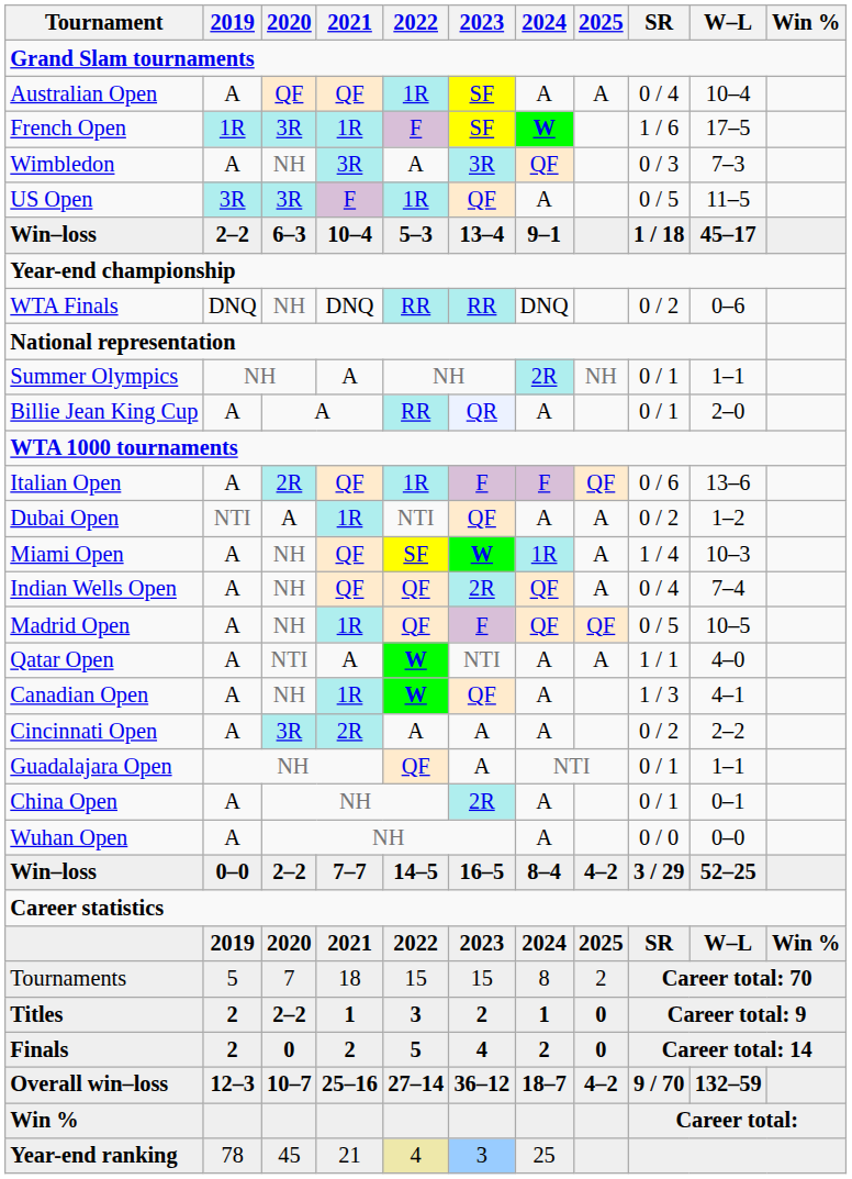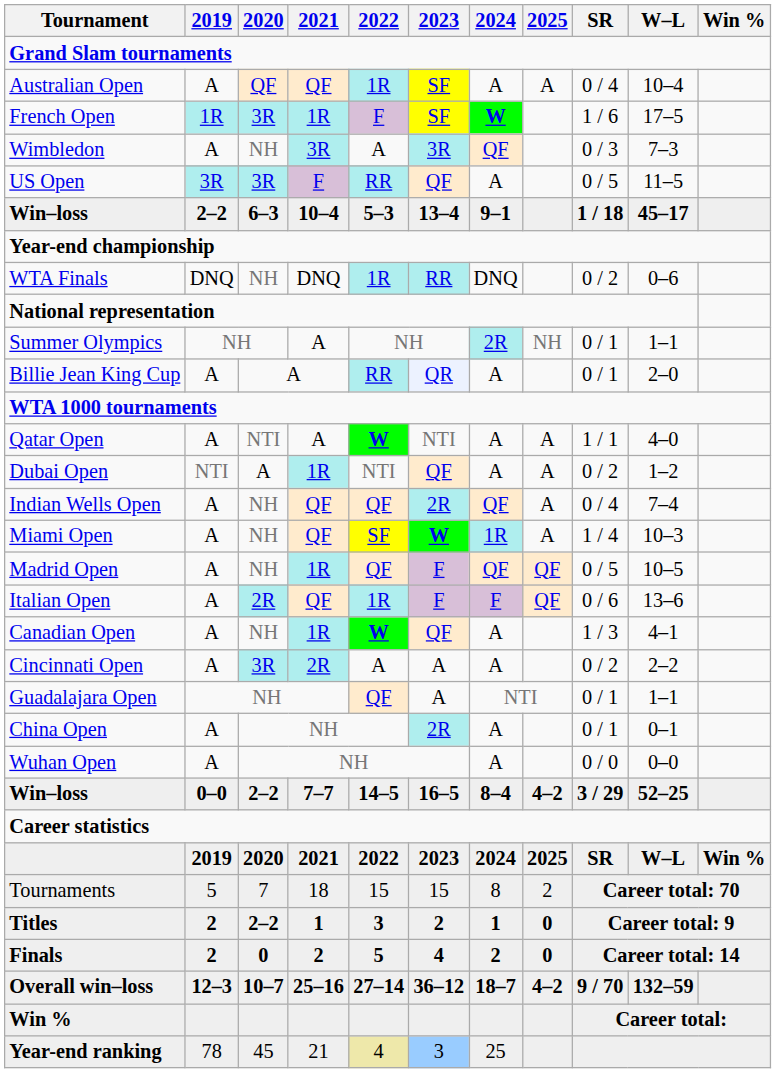US Open | 2022: 1R -> RR
WTA Finals | 2022: RR -> 1R
rows swapped: Qatar Open <-> Italian Open
rows swapped: Indian Wells Open <-> Miami Open
